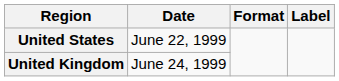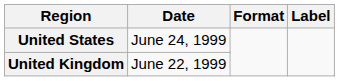United States | Date: June 22, 1999 -> June 24, 1999
United Kingdom | Date: June 24, 1999 -> June 22, 1999
